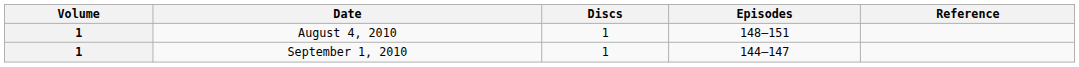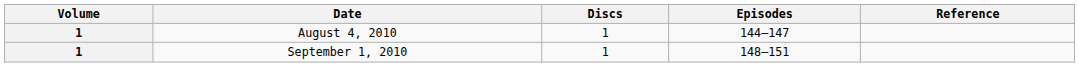August 4, 2010 | Episodes: 148–151 -> 144–147
September 1, 2010 | Episodes: 144–147 -> 148–151
